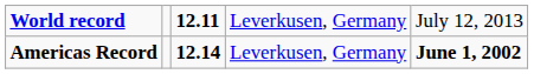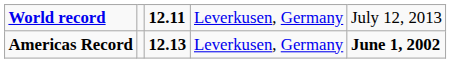Americas Record | column 3: 12.14 -> 12.13
